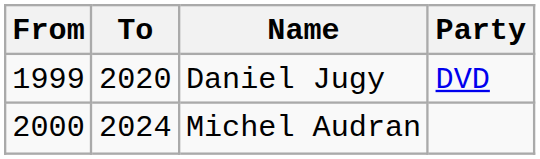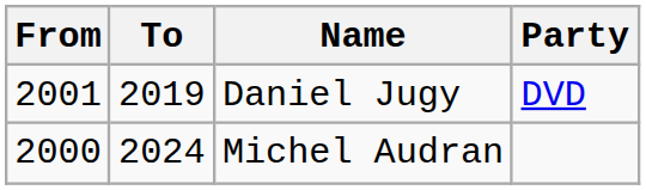Daniel Jugy | From: 1999 -> 2001
Daniel Jugy | To: 2020 -> 2019
